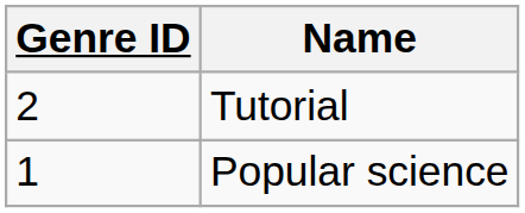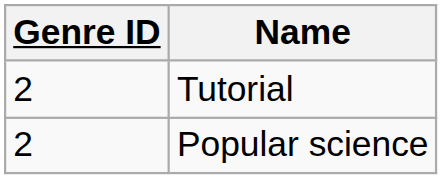Popular science | Genre ID: 1 -> 2
